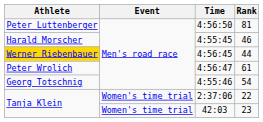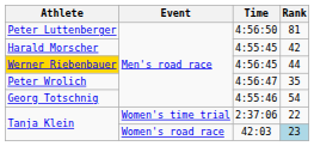4:55:45 | Rank: 46 -> 42
4:56:47 | Rank: 61 -> 35
42:03 | Event: Women's time trial -> Women's road race
42:03 | Rank: no background -> lightblue background
